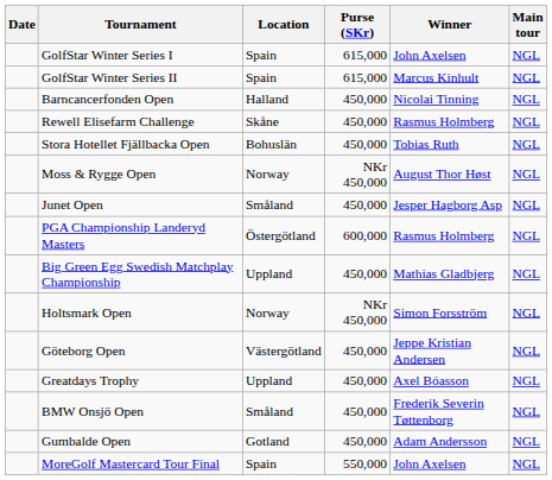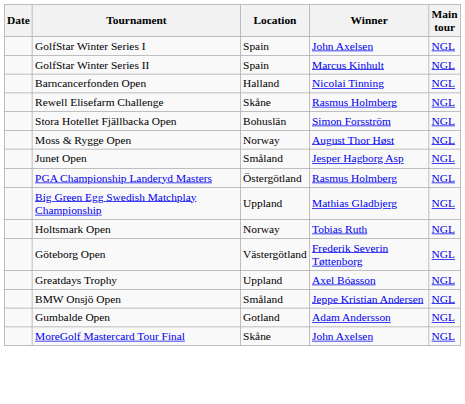- column: Purse (SKr) | 615,000 | 615,000 | 450,000 | 450,000 | 450,000 | NKr 450,000 | 450,000 | 600,000 | 450,000 | NKr 450,000 | 450,000 | 450,000 | 450,000 | 450,000 | 550,000
Stora Hotellet Fjällbacka Open | Winner: Tobias Ruth -> Simon Forsström
Holtsmark Open | Winner: Simon Forsström -> Tobias Ruth
Göteborg Open | Winner: Jeppe Kristian Andersen -> Frederik Severin Tøttenborg
BMW Onsjö Open | Winner: Frederik Severin Tøttenborg -> Jeppe Kristian Andersen
MoreGolf Mastercard Tour Final | Location: Spain -> Skåne
